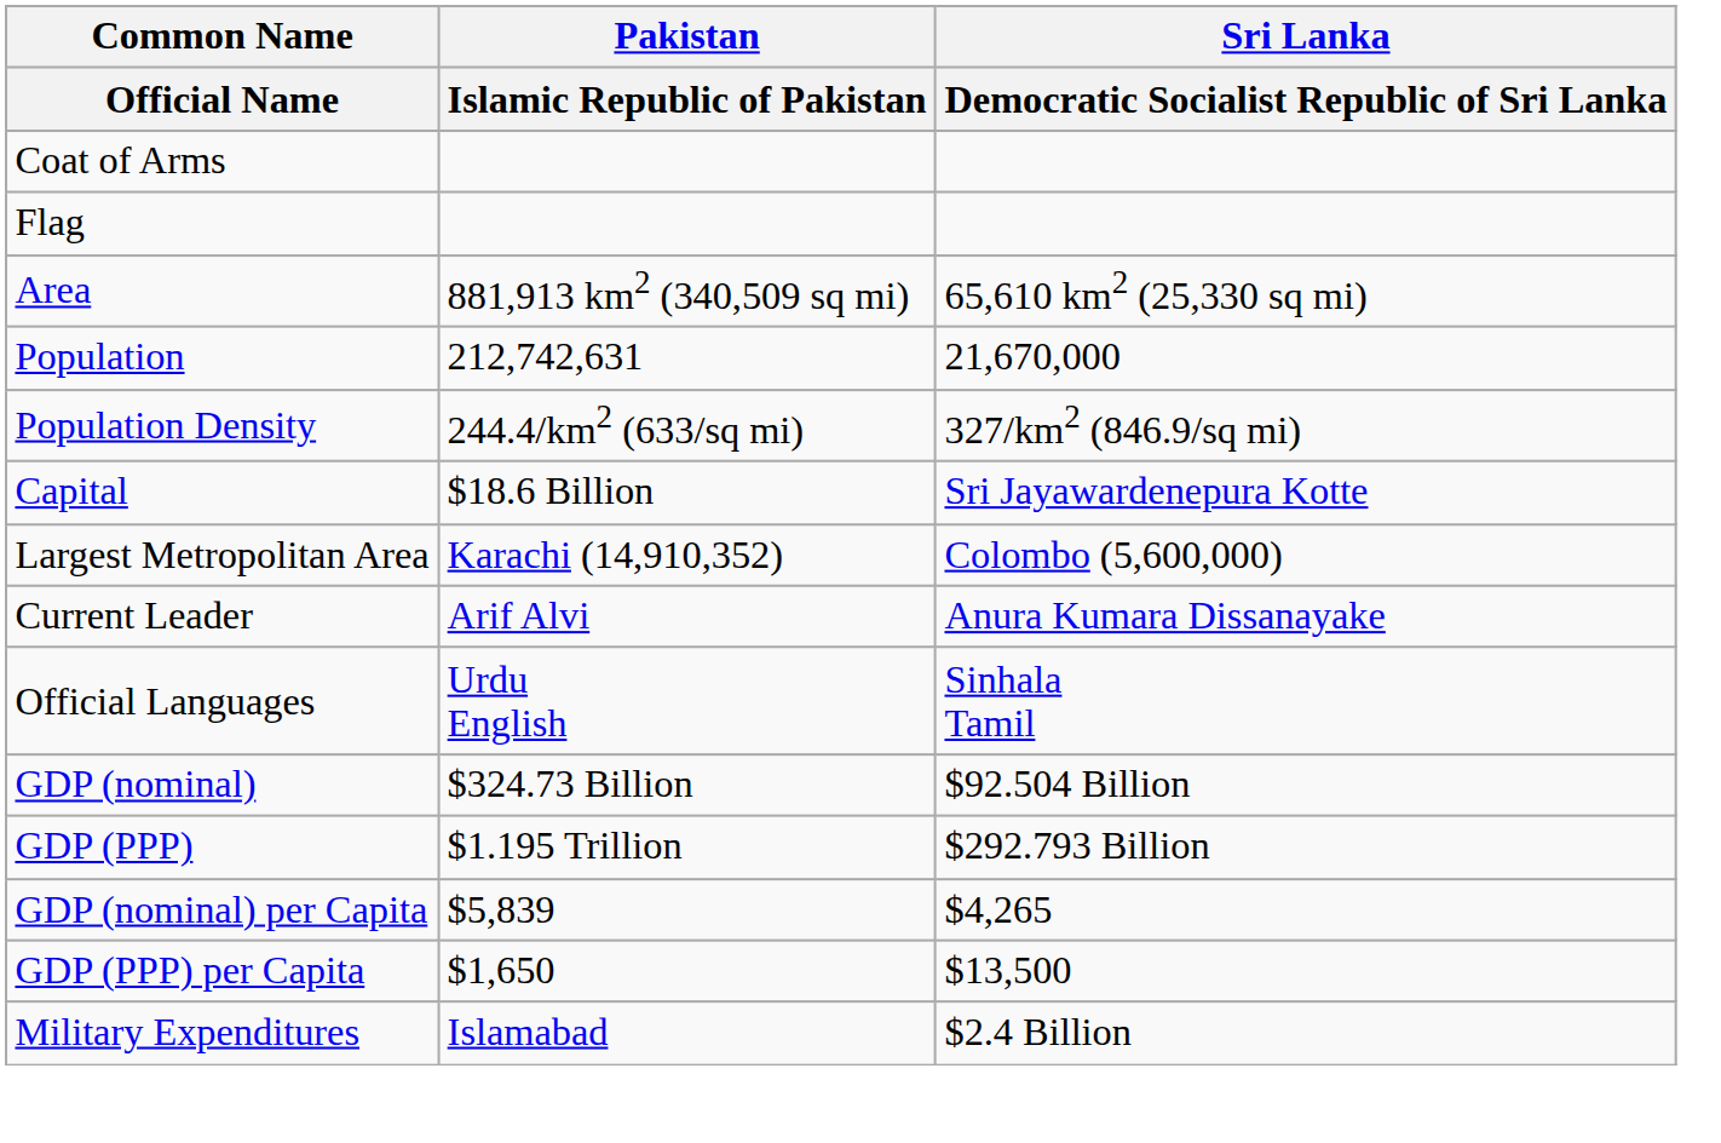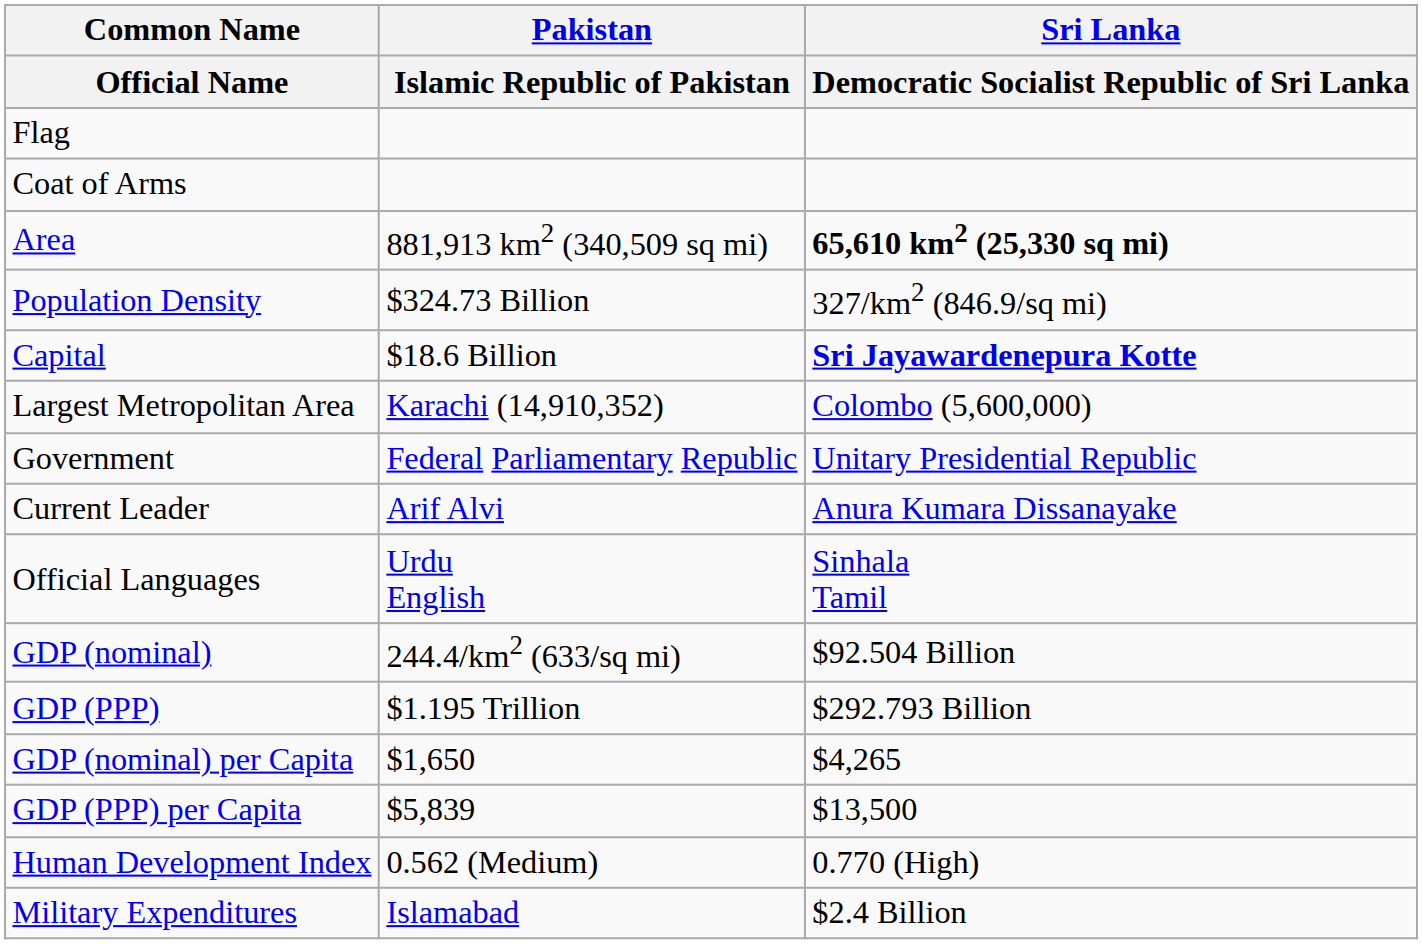rows swapped: Coat of Arms <-> Flag
Area | Sri Lanka / Democratic Socialist Republic of Sri Lanka: normal -> bold
- row: Population | 212,742,631 | 21,670,000
Population Density | Pakistan / Islamic Republic of Pakistan: 244.4/km2 (633/sq mi) -> $324.73 Billion
Capital | Sri Lanka / Democratic Socialist Republic of Sri Lanka: normal -> bold
+ row: Government | Federal Parliamentary Republic | Unitary Presidential Republic
GDP (nominal) | Pakistan / Islamic Republic of Pakistan: $324.73 Billion -> 244.4/km2 (633/sq mi)
GDP (nominal) per Capita | Pakistan / Islamic Republic of Pakistan: $5,839 -> $1,650
GDP (PPP) per Capita | Pakistan / Islamic Republic of Pakistan: $1,650 -> $5,839
+ row: Human Development Index | 0.562 (Medium) | 0.770 (High)
